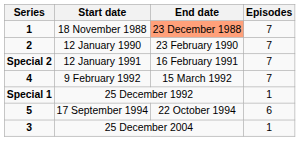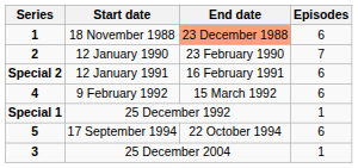18 November 1988 | Episodes: 7 -> 6
12 January 1991 | Episodes: 7 -> 6
9 February 1992 | Episodes: 7 -> 6
